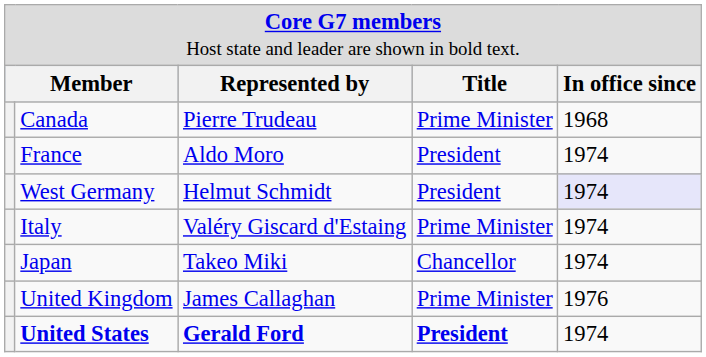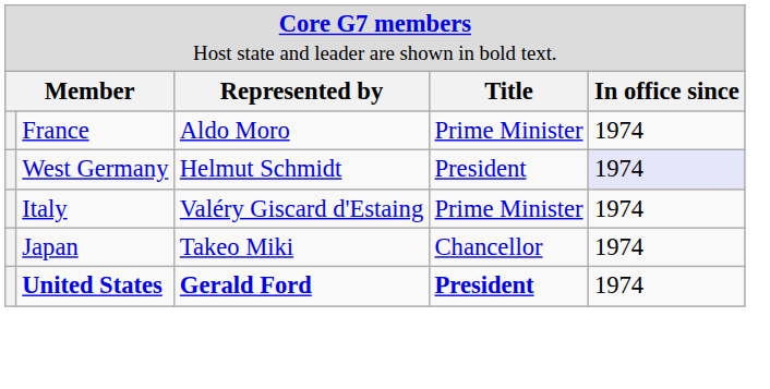- row: Canada | Pierre Trudeau | Prime Minister | 1968
France | column 4: President -> Prime Minister
- row: United Kingdom | James Callaghan | Prime Minister | 1976
